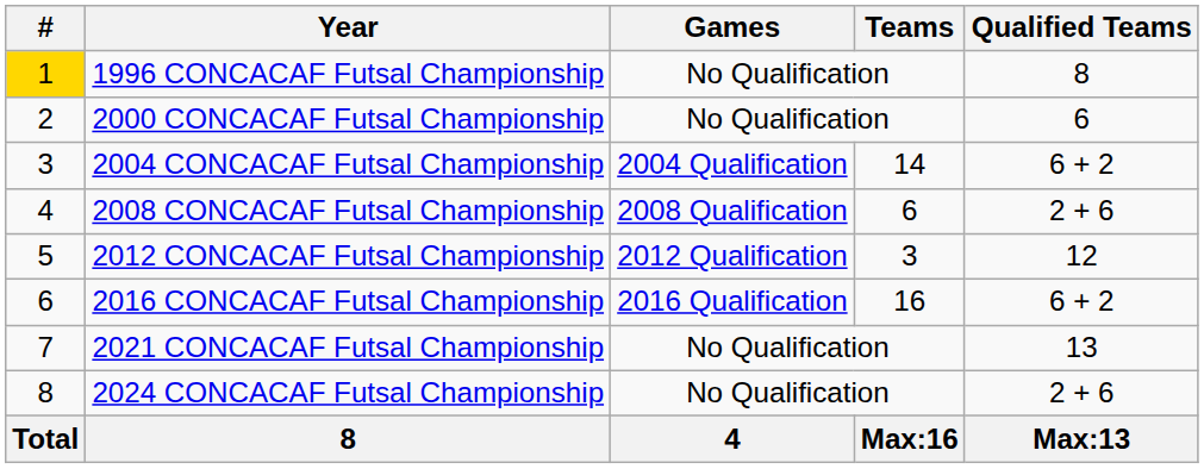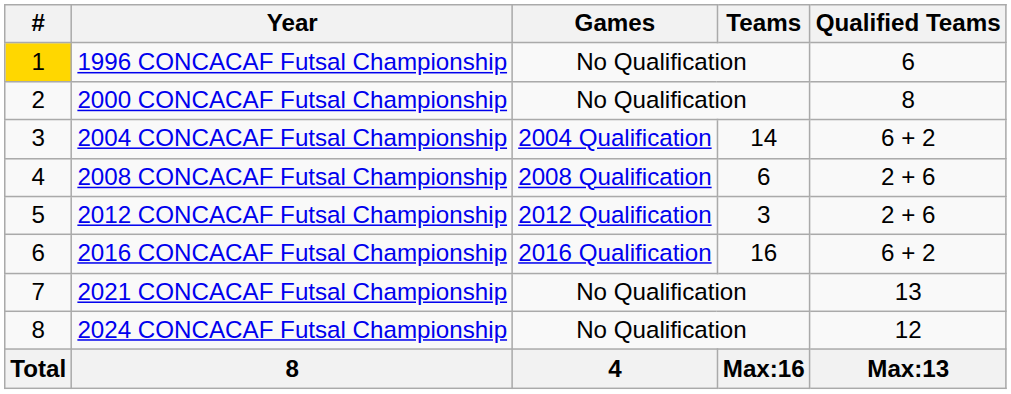1996 CONCACAF Futsal Championship | Qualified Teams: 8 -> 6
2000 CONCACAF Futsal Championship | Qualified Teams: 6 -> 8
2012 CONCACAF Futsal Championship | Qualified Teams: 12 -> 2 + 6
2024 CONCACAF Futsal Championship | Qualified Teams: 2 + 6 -> 12
